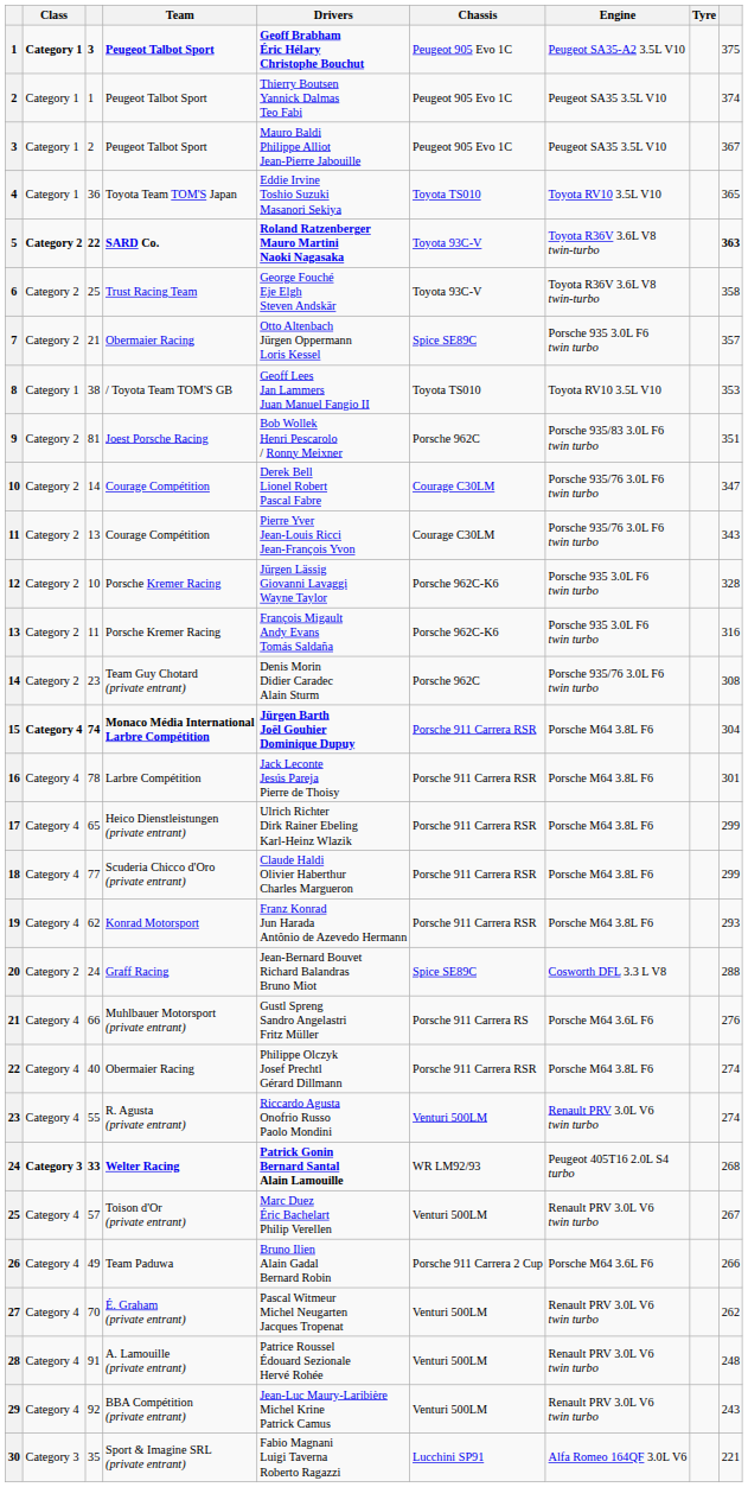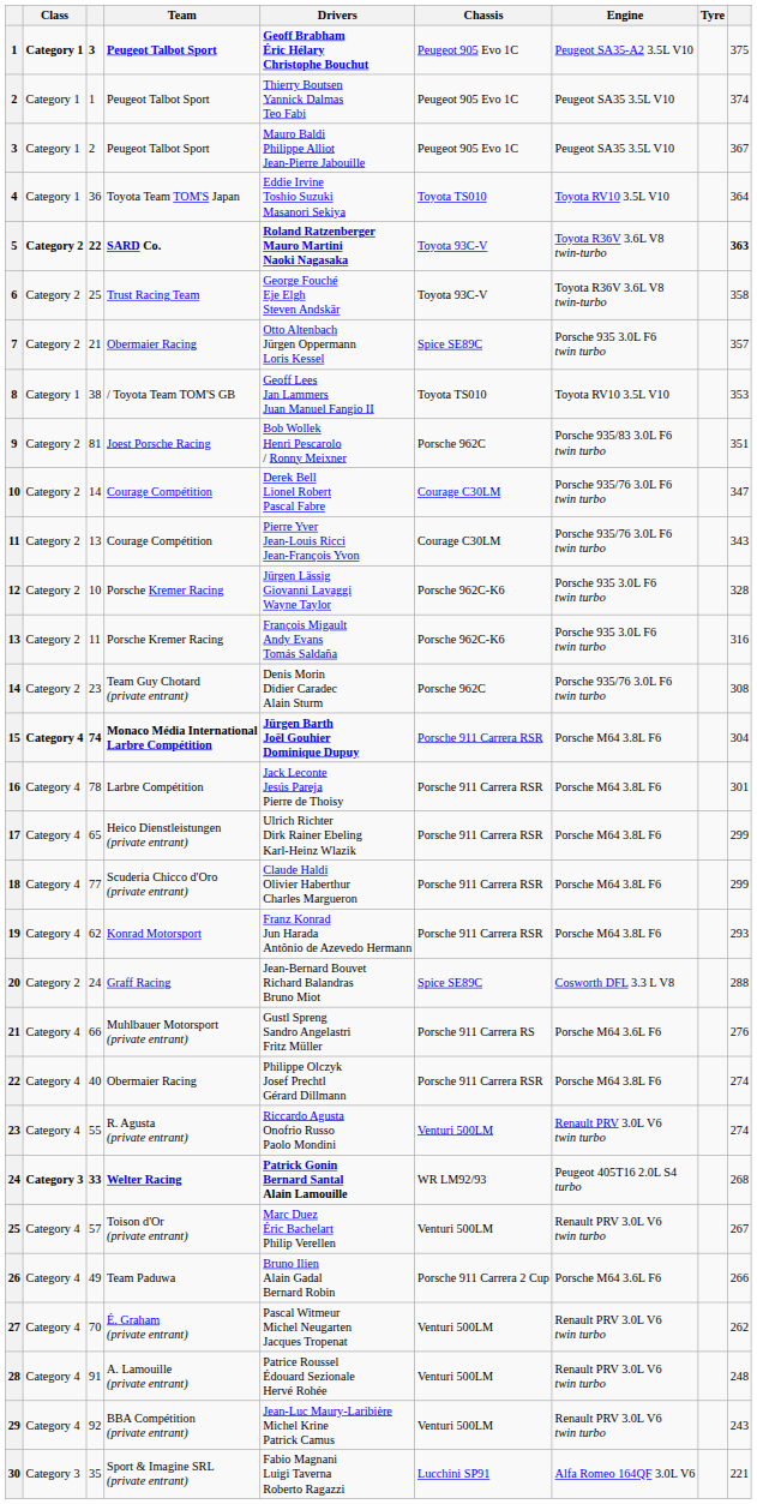4 | column 9: 365 -> 364
